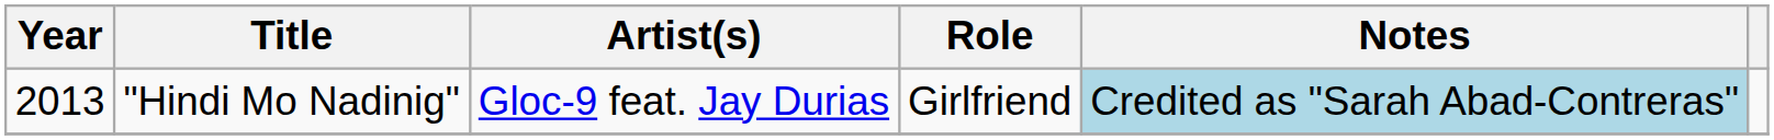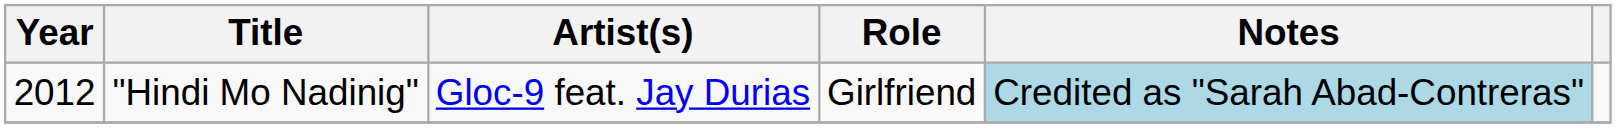"Hindi Mo Nadinig" | Year: 2013 -> 2012
